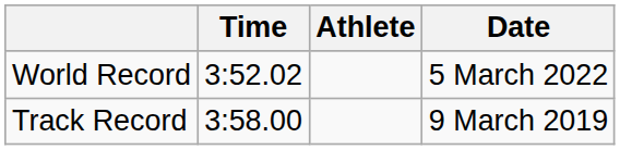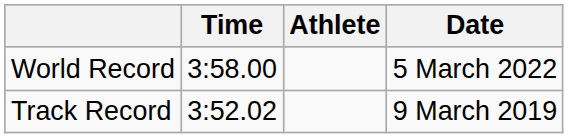World Record | Time: 3:52.02 -> 3:58.00
Track Record | Time: 3:58.00 -> 3:52.02
